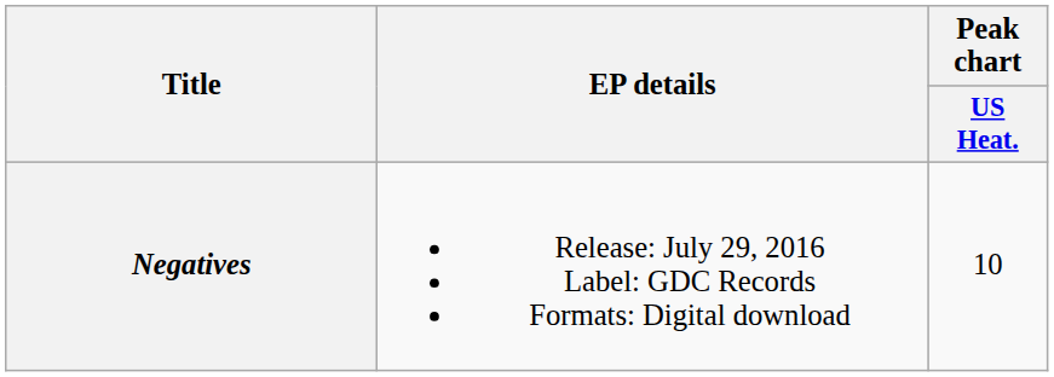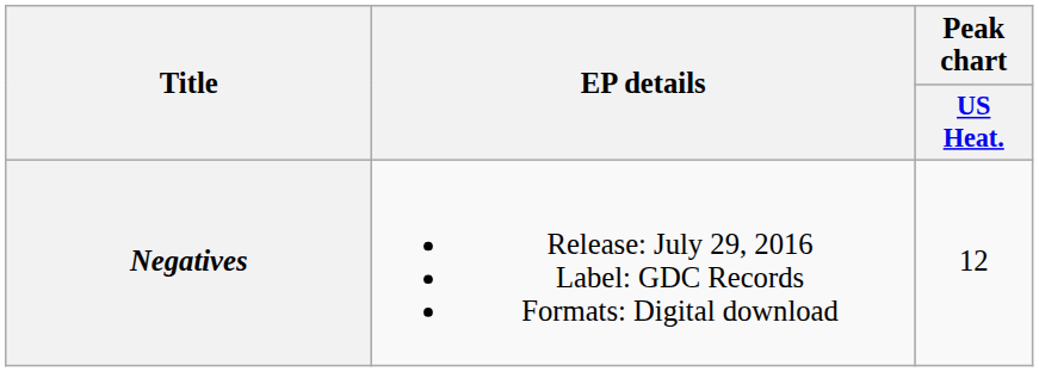Negatives | Peak chart / US Heat.: 10 -> 12
